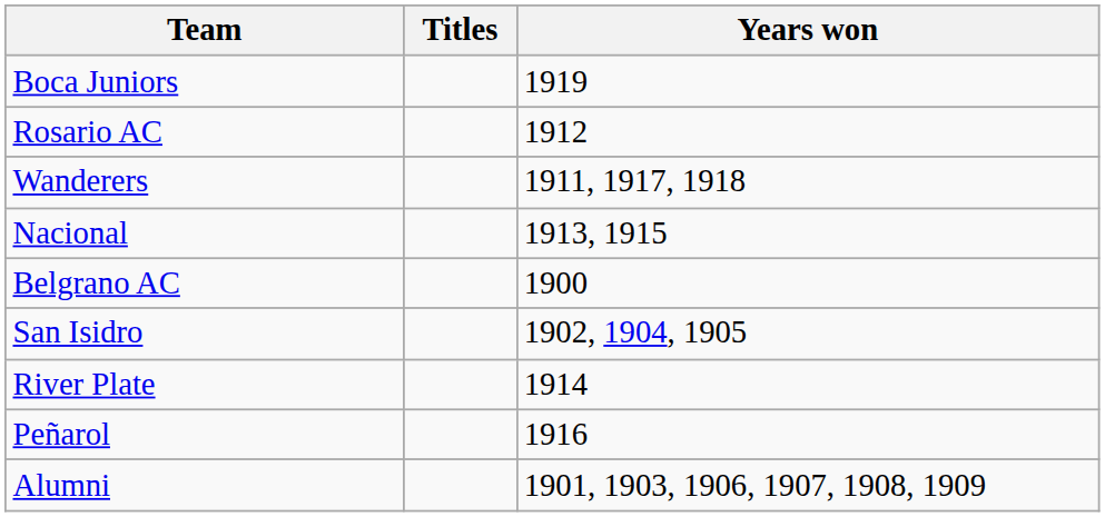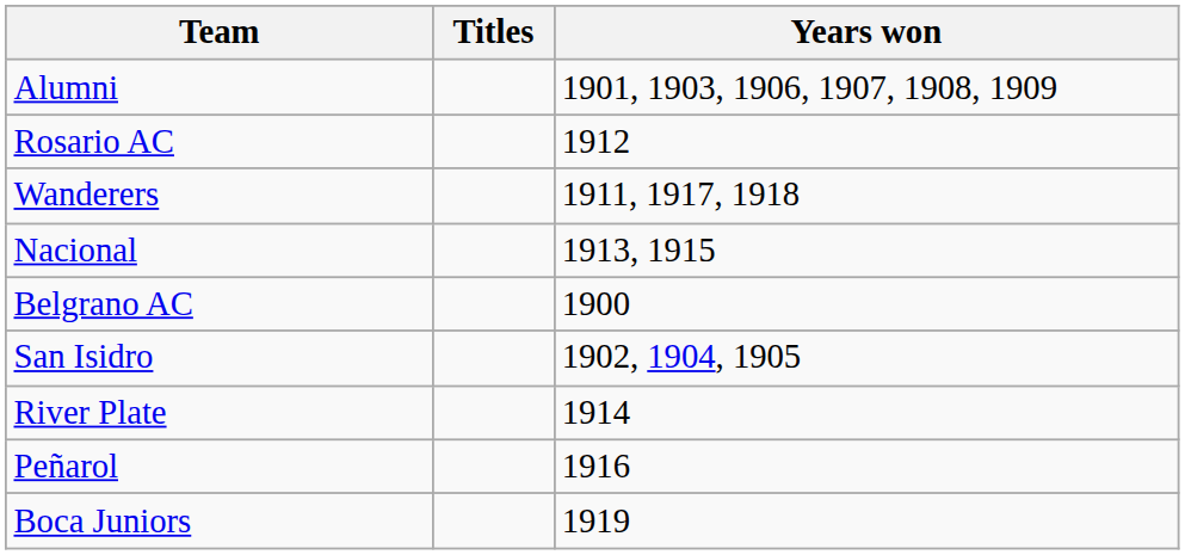rows swapped: Alumni <-> Boca Juniors
